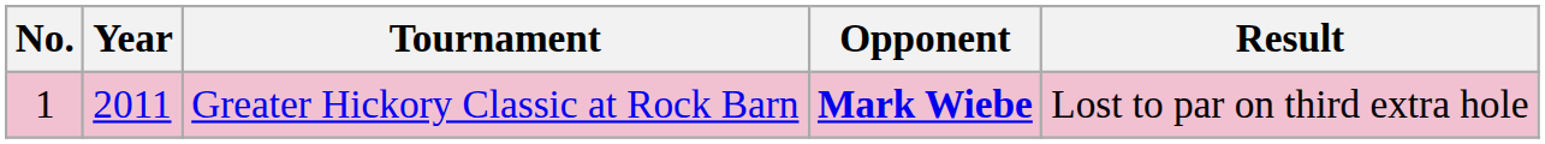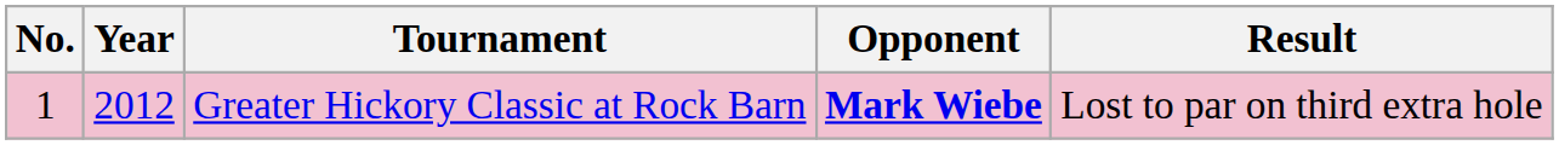Greater Hickory Classic at Rock Barn | Year: 2011 -> 2012
